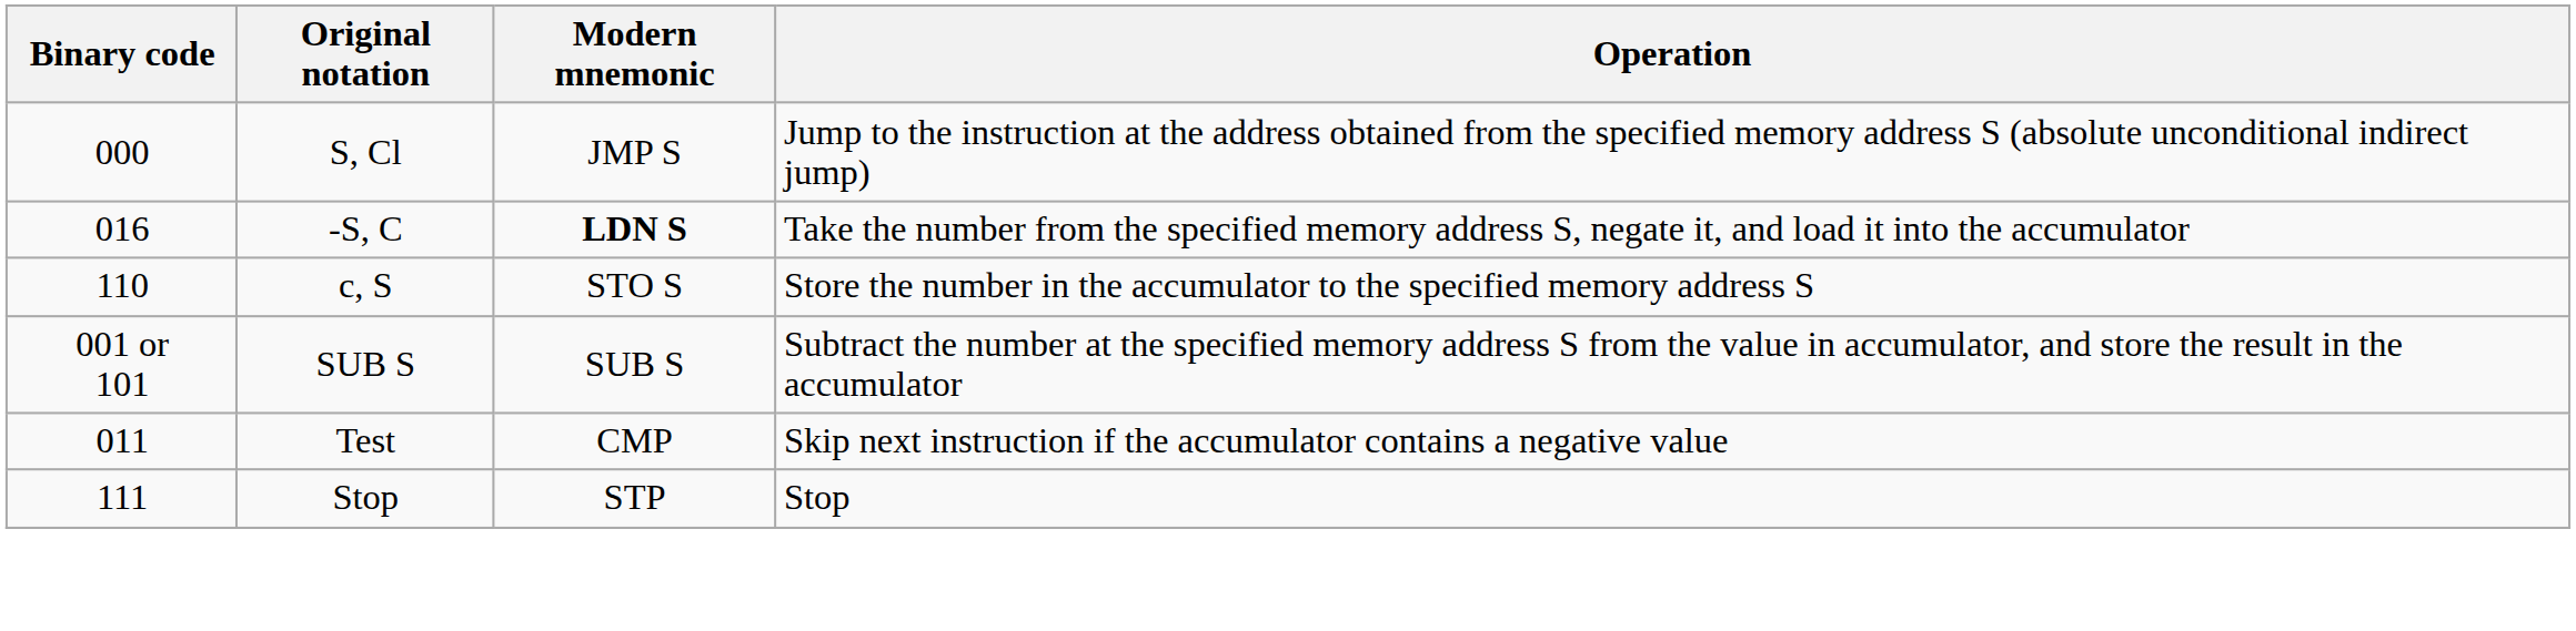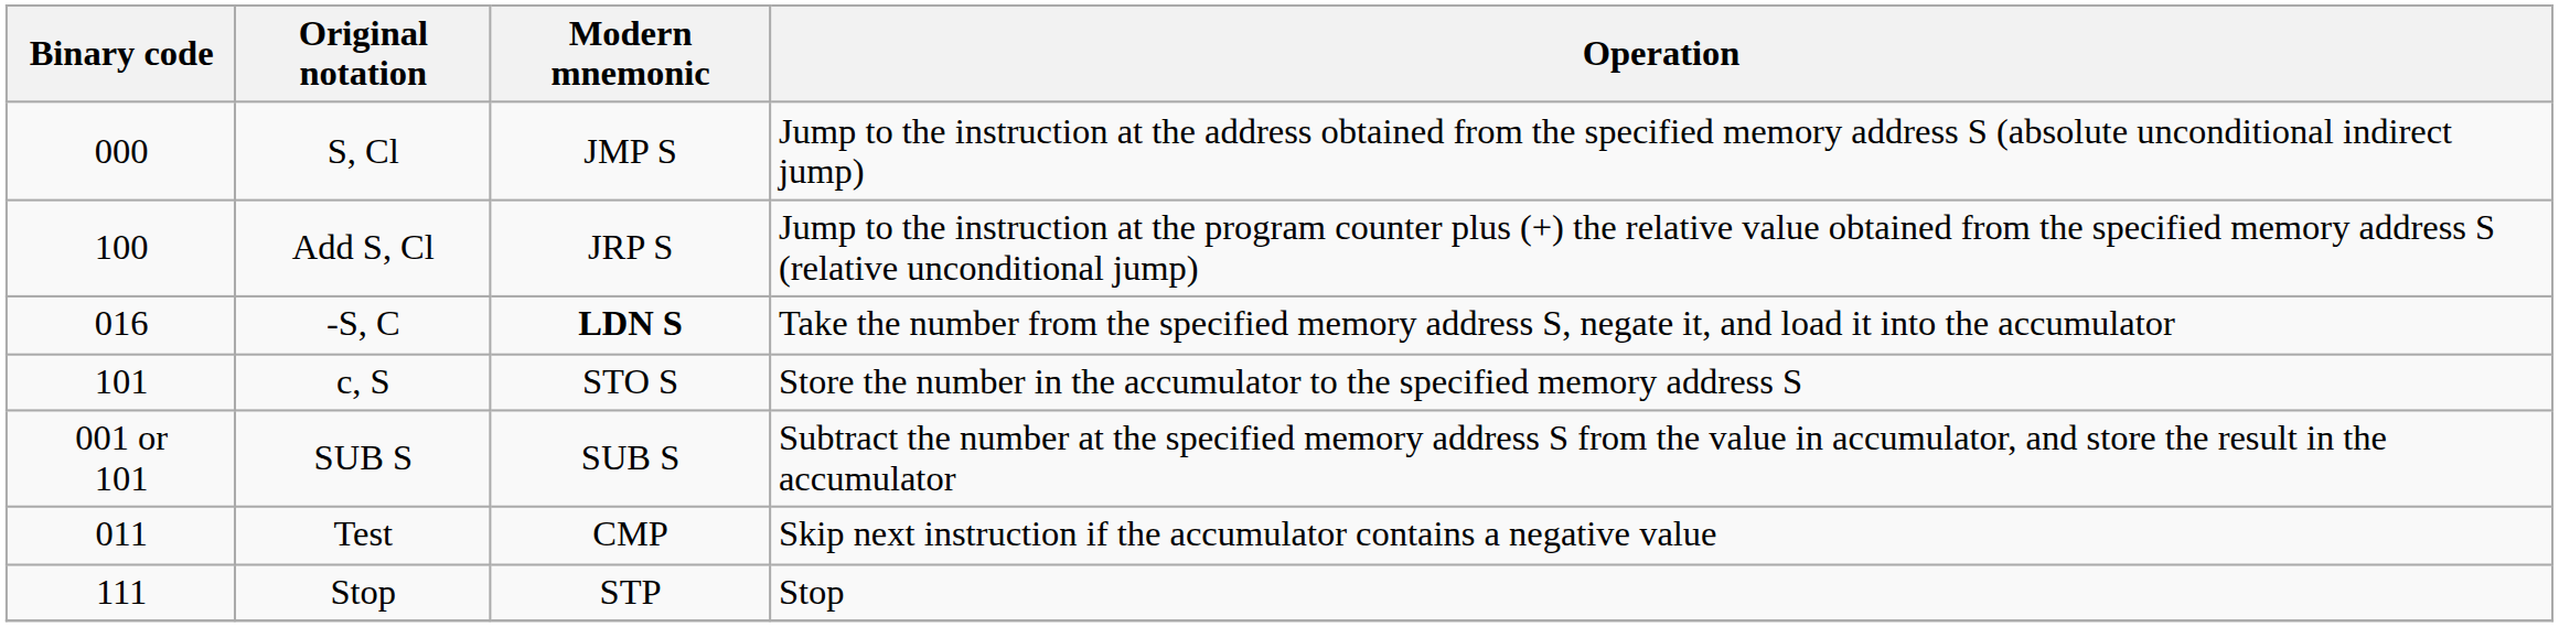+ row: 100 | Add S, Cl | JRP S | Jump to the instruction at the program counter plus (+) the relative value obtained from the specified memory address S (relative unconditional jump)
c, S | Binary code: 110 -> 101
